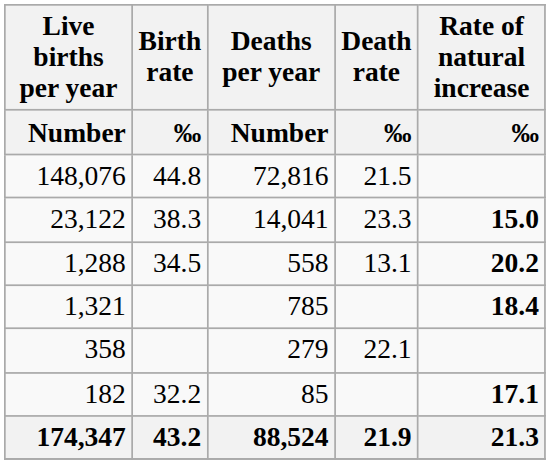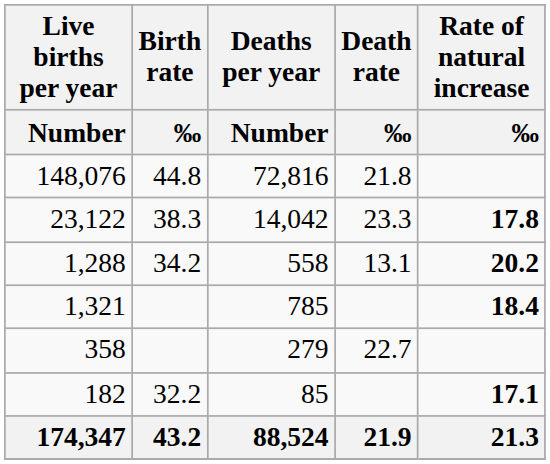148,076 | Death rate / ‰: 21.5 -> 21.8
23,122 | Deaths per year / Number: 14,041 -> 14,042
23,122 | Rate of natural increase / ‰: 15.0 -> 17.8
1,288 | Birth rate / ‰: 34.5 -> 34.2
358 | Death rate / ‰: 22.1 -> 22.7
